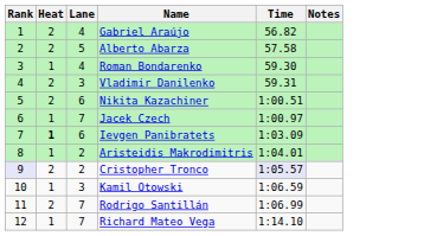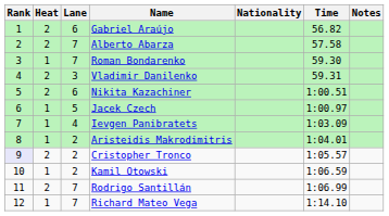+ column: Nationality
Gabriel Araújo | Lane: 4 -> 6
Alberto Abarza | Lane: 5 -> 7
Roman Bondarenko | Lane: 4 -> 7
Jacek Czech | Lane: 7 -> 5
Ievgen Panibratets | Heat: bold -> normal
Ievgen Panibratets | Lane: 6 -> 4
Cristopher Tronco | Time: lavender background -> no background
Kamil Otowski | Lane: 3 -> 2
